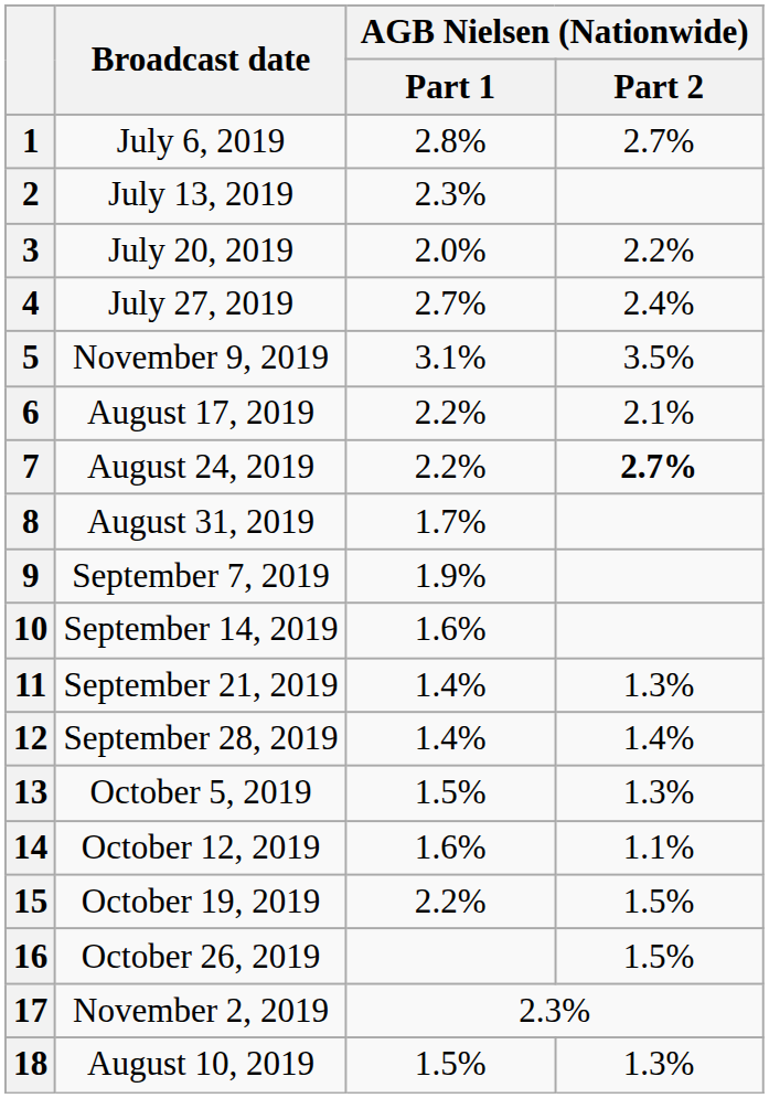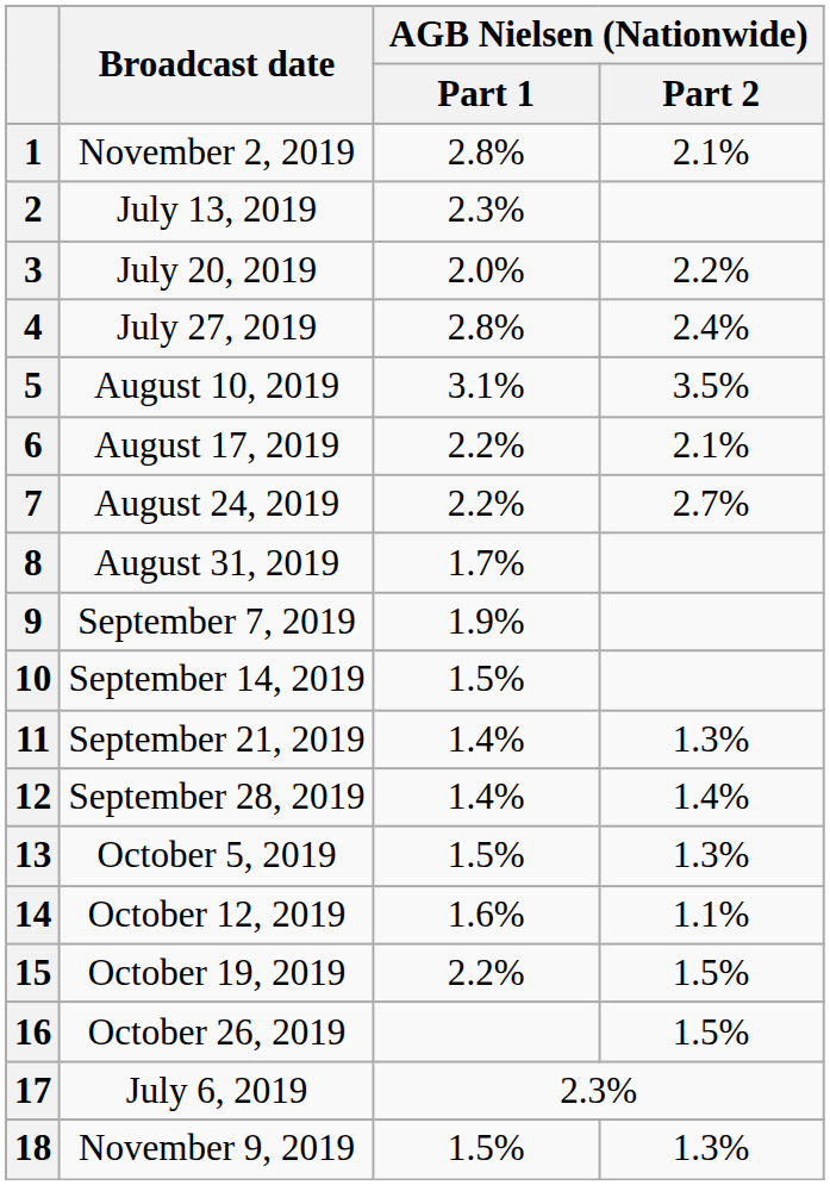1 | Broadcast date: July 6, 2019 -> November 2, 2019
1 | AGB Nielsen (Nationwide) / Part 2: 2.7% -> 2.1%
4 | AGB Nielsen (Nationwide) / Part 1: 2.7% -> 2.8%
5 | Broadcast date: November 9, 2019 -> August 10, 2019
7 | AGB Nielsen (Nationwide) / Part 2: bold -> normal
10 | AGB Nielsen (Nationwide) / Part 1: 1.6% -> 1.5%
17 | Broadcast date: November 2, 2019 -> July 6, 2019
18 | Broadcast date: August 10, 2019 -> November 9, 2019
